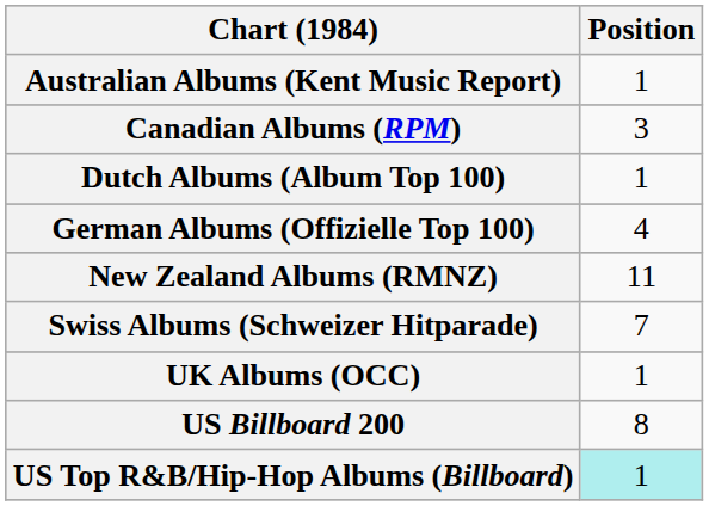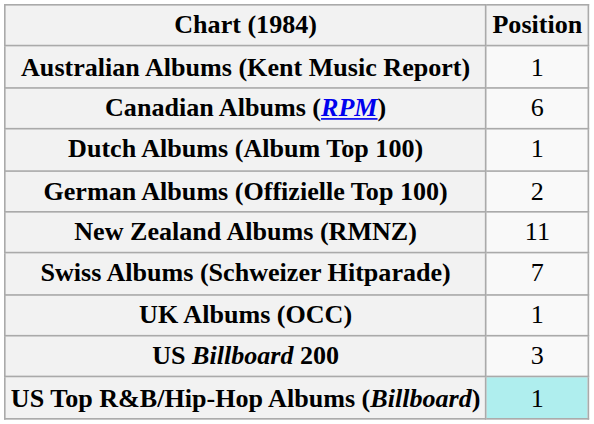Canadian Albums (RPM) | Position: 3 -> 6
German Albums (Offizielle Top 100) | Position: 4 -> 2
US Billboard 200 | Position: 8 -> 3
